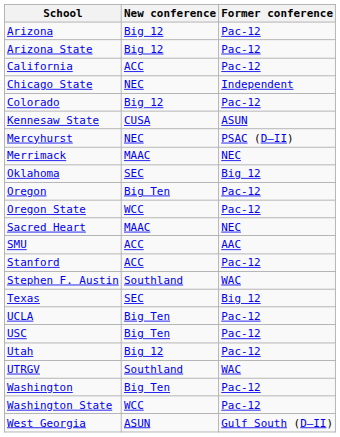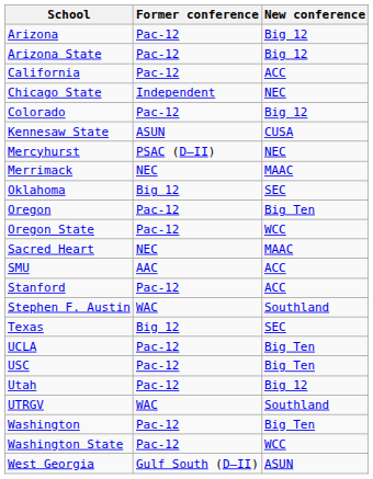columns swapped: Former conference <-> New conference
